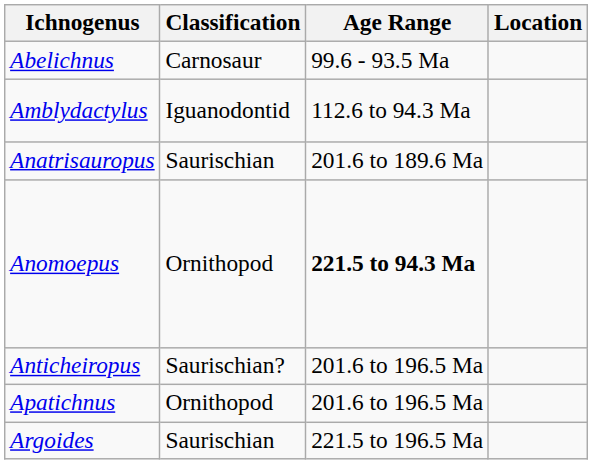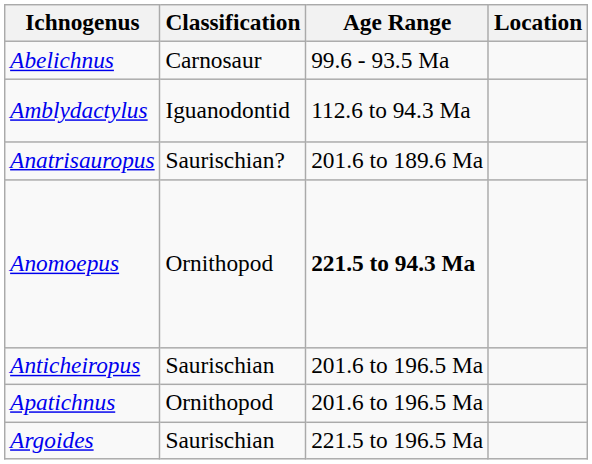Anatrisauropus | Classification: Saurischian -> Saurischian?
Anticheiropus | Classification: Saurischian? -> Saurischian
